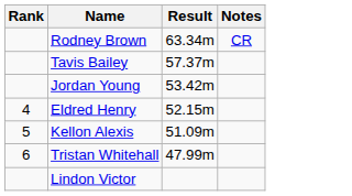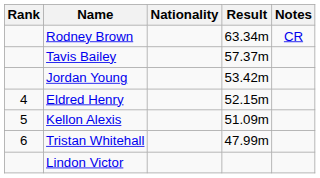+ column: Nationality
